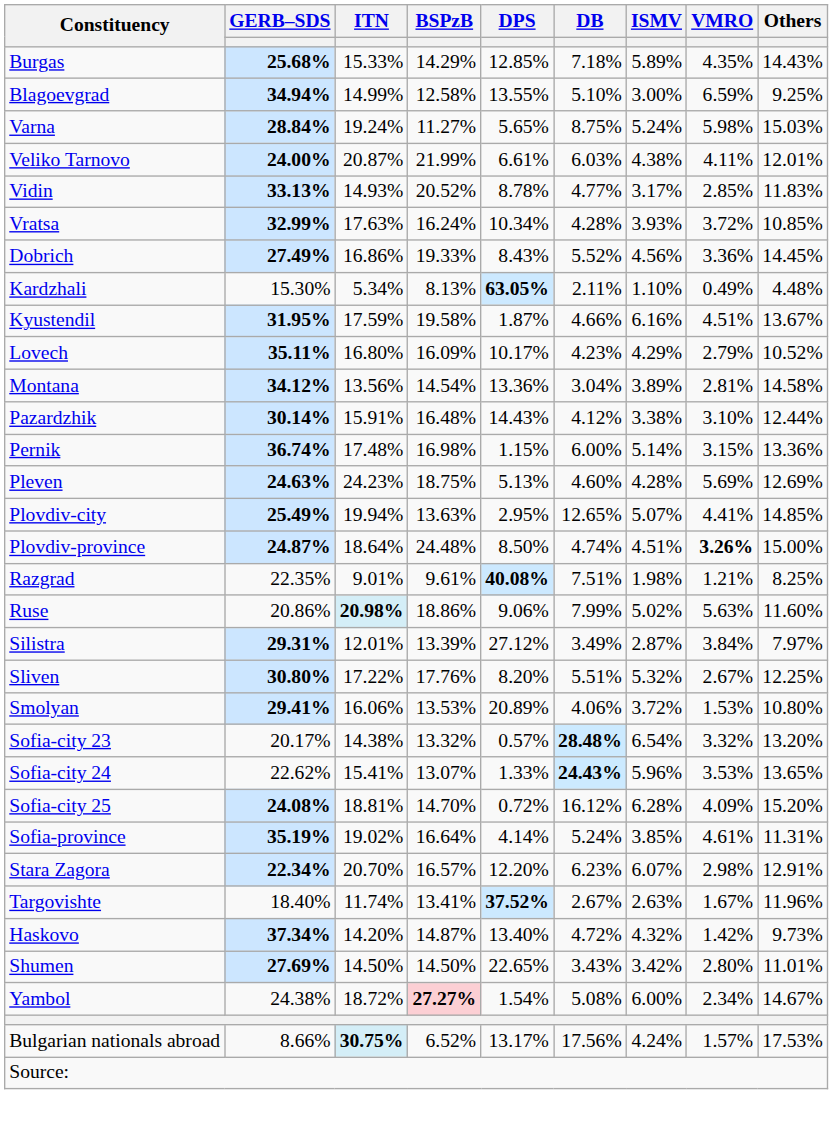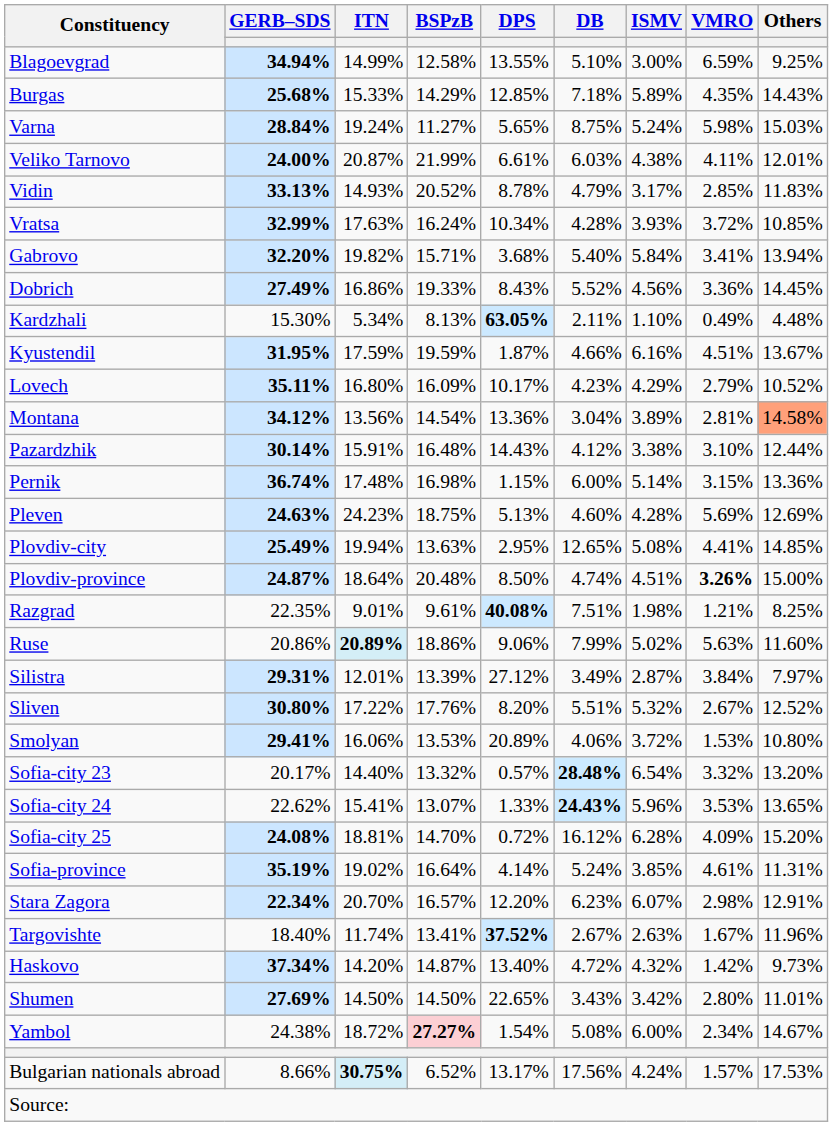rows swapped: Blagoevgrad <-> Burgas
Vidin | DB: 4.77% -> 4.79%
+ row: Gabrovo | 32.20% | 19.82% | 15.71% | 3.68% | 5.40% | 5.84% | 3.41% | 13.94%
Kyustendil | BSPzB: 19.58% -> 19.59%
Montana | Others: no background -> lightsalmon background
Plovdiv-city | ISMV: 5.07% -> 5.08%
Plovdiv-province | BSPzB: 24.48% -> 20.48%
Ruse | ITN: 20.98% -> 20.89%
Sliven | Others: 12.25% -> 12.52%
Sofia-city 23 | ITN: 14.38% -> 14.40%
